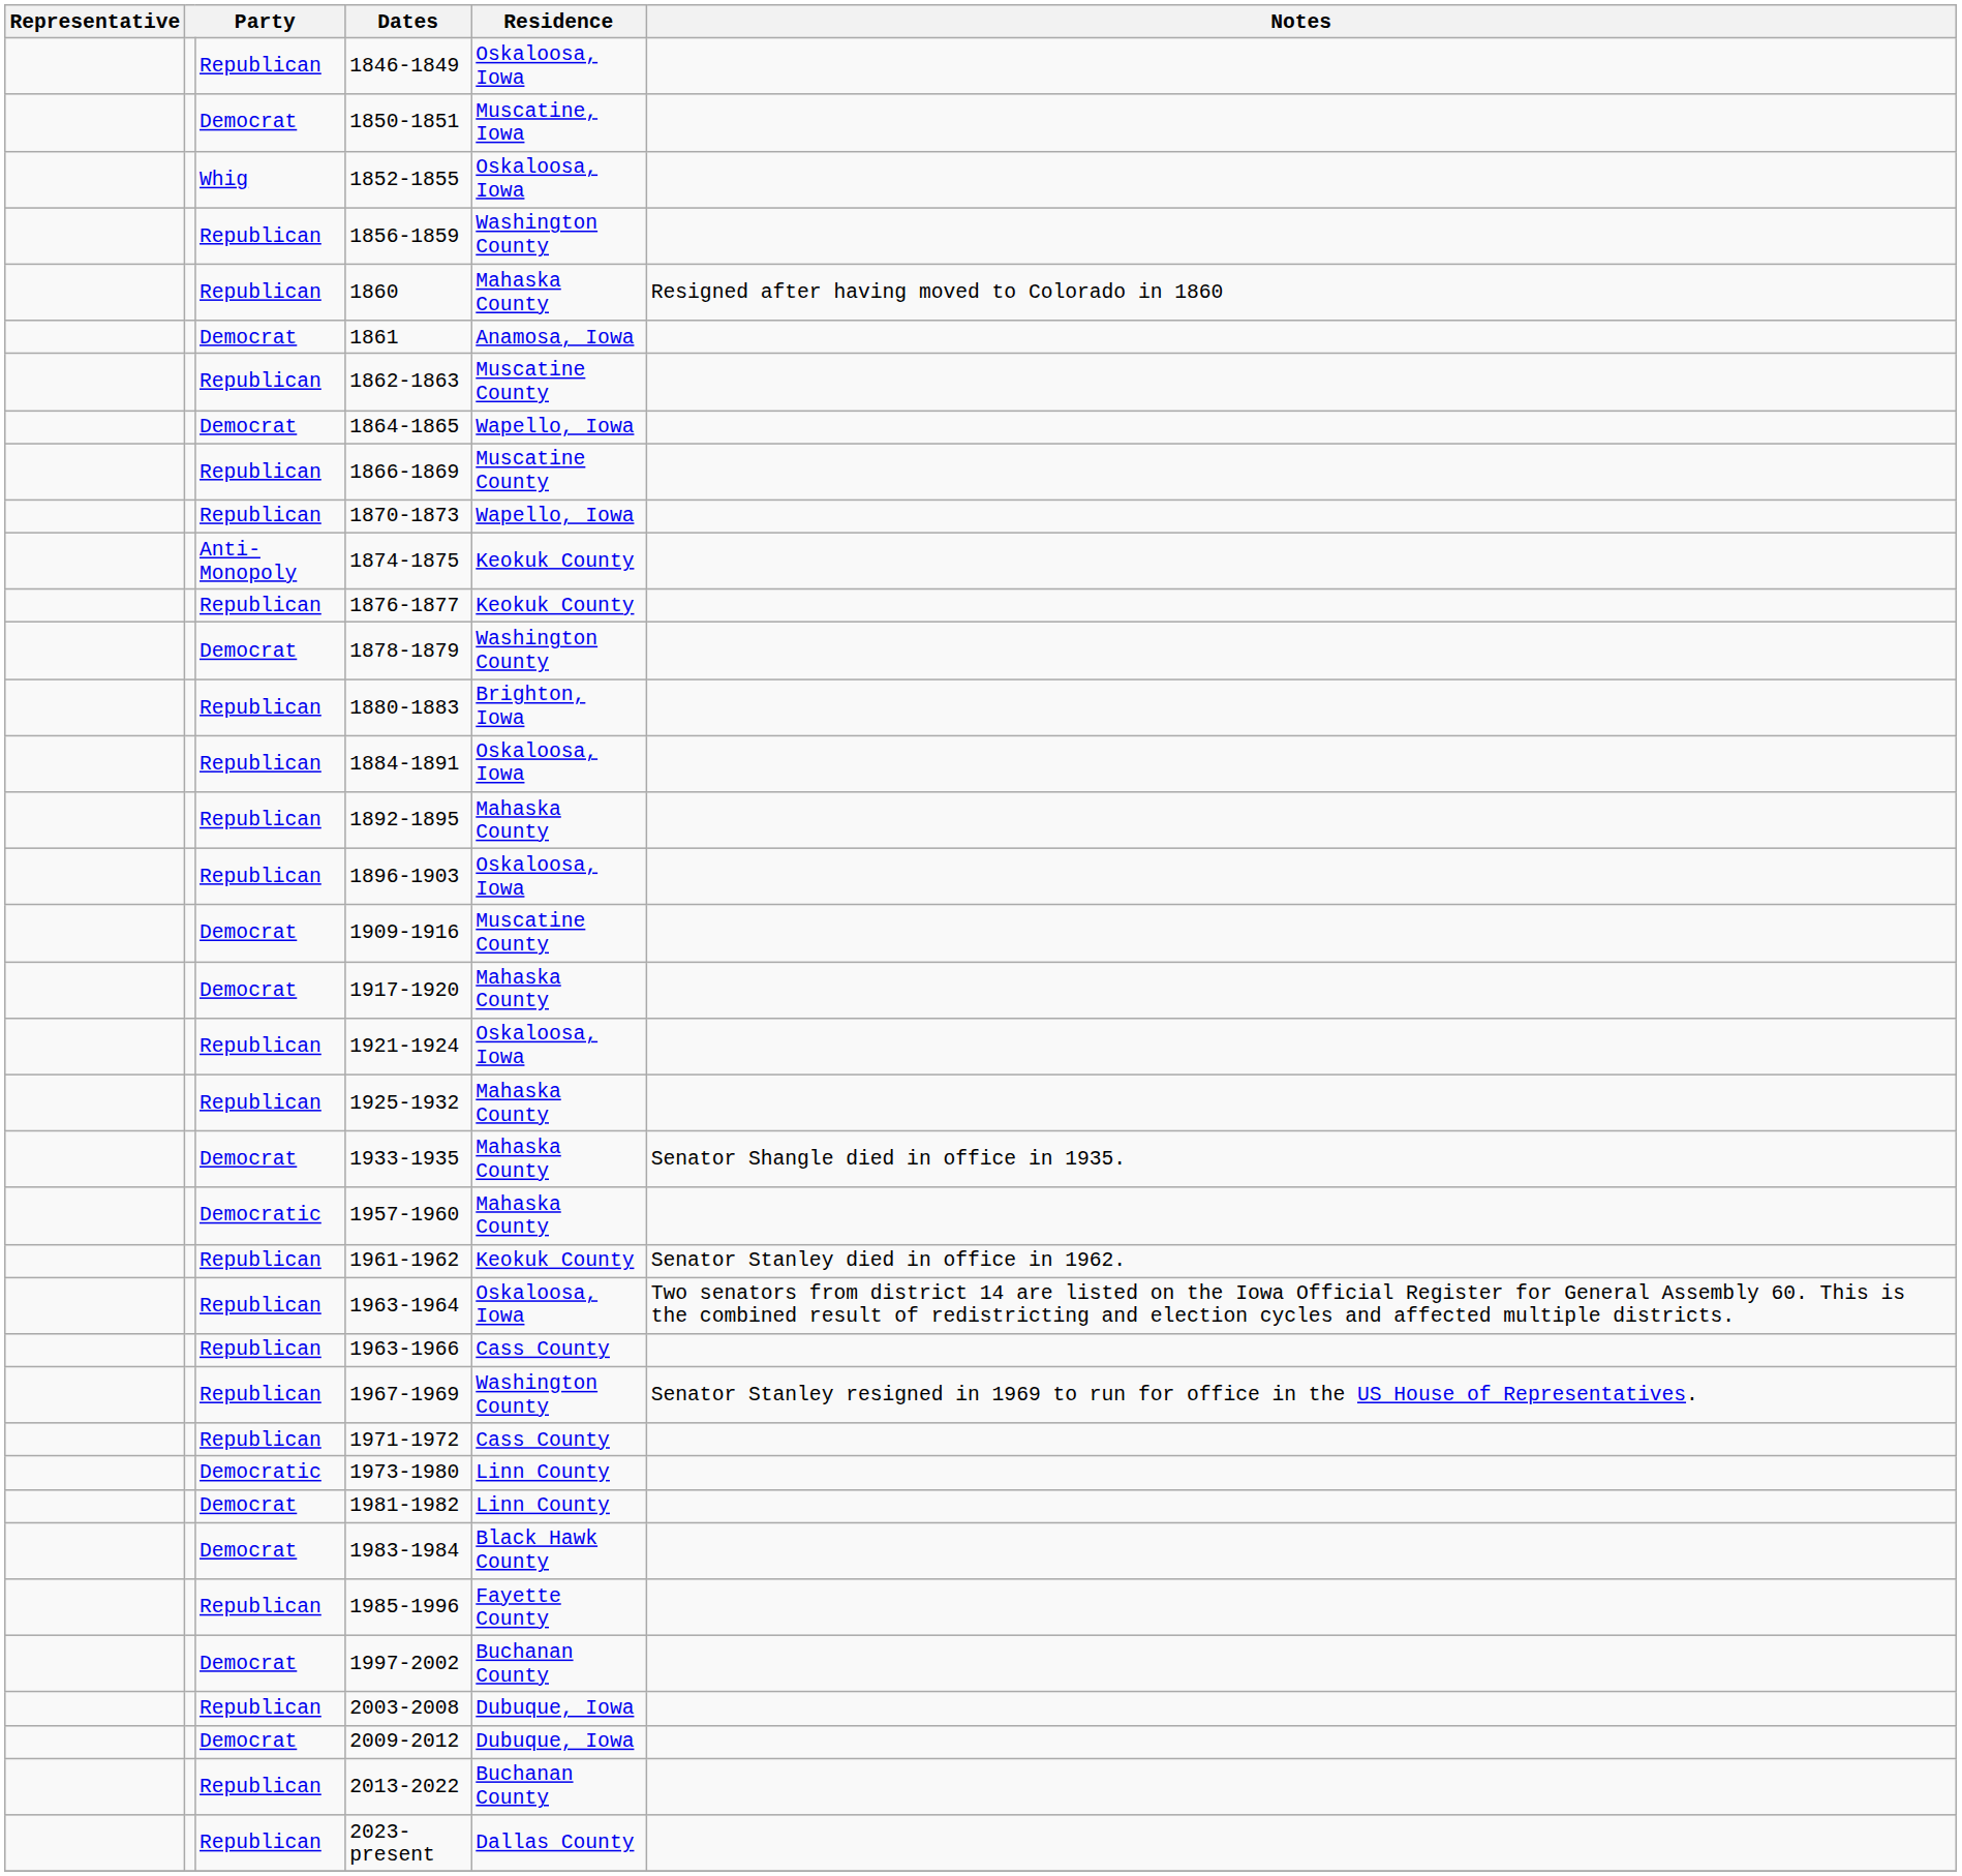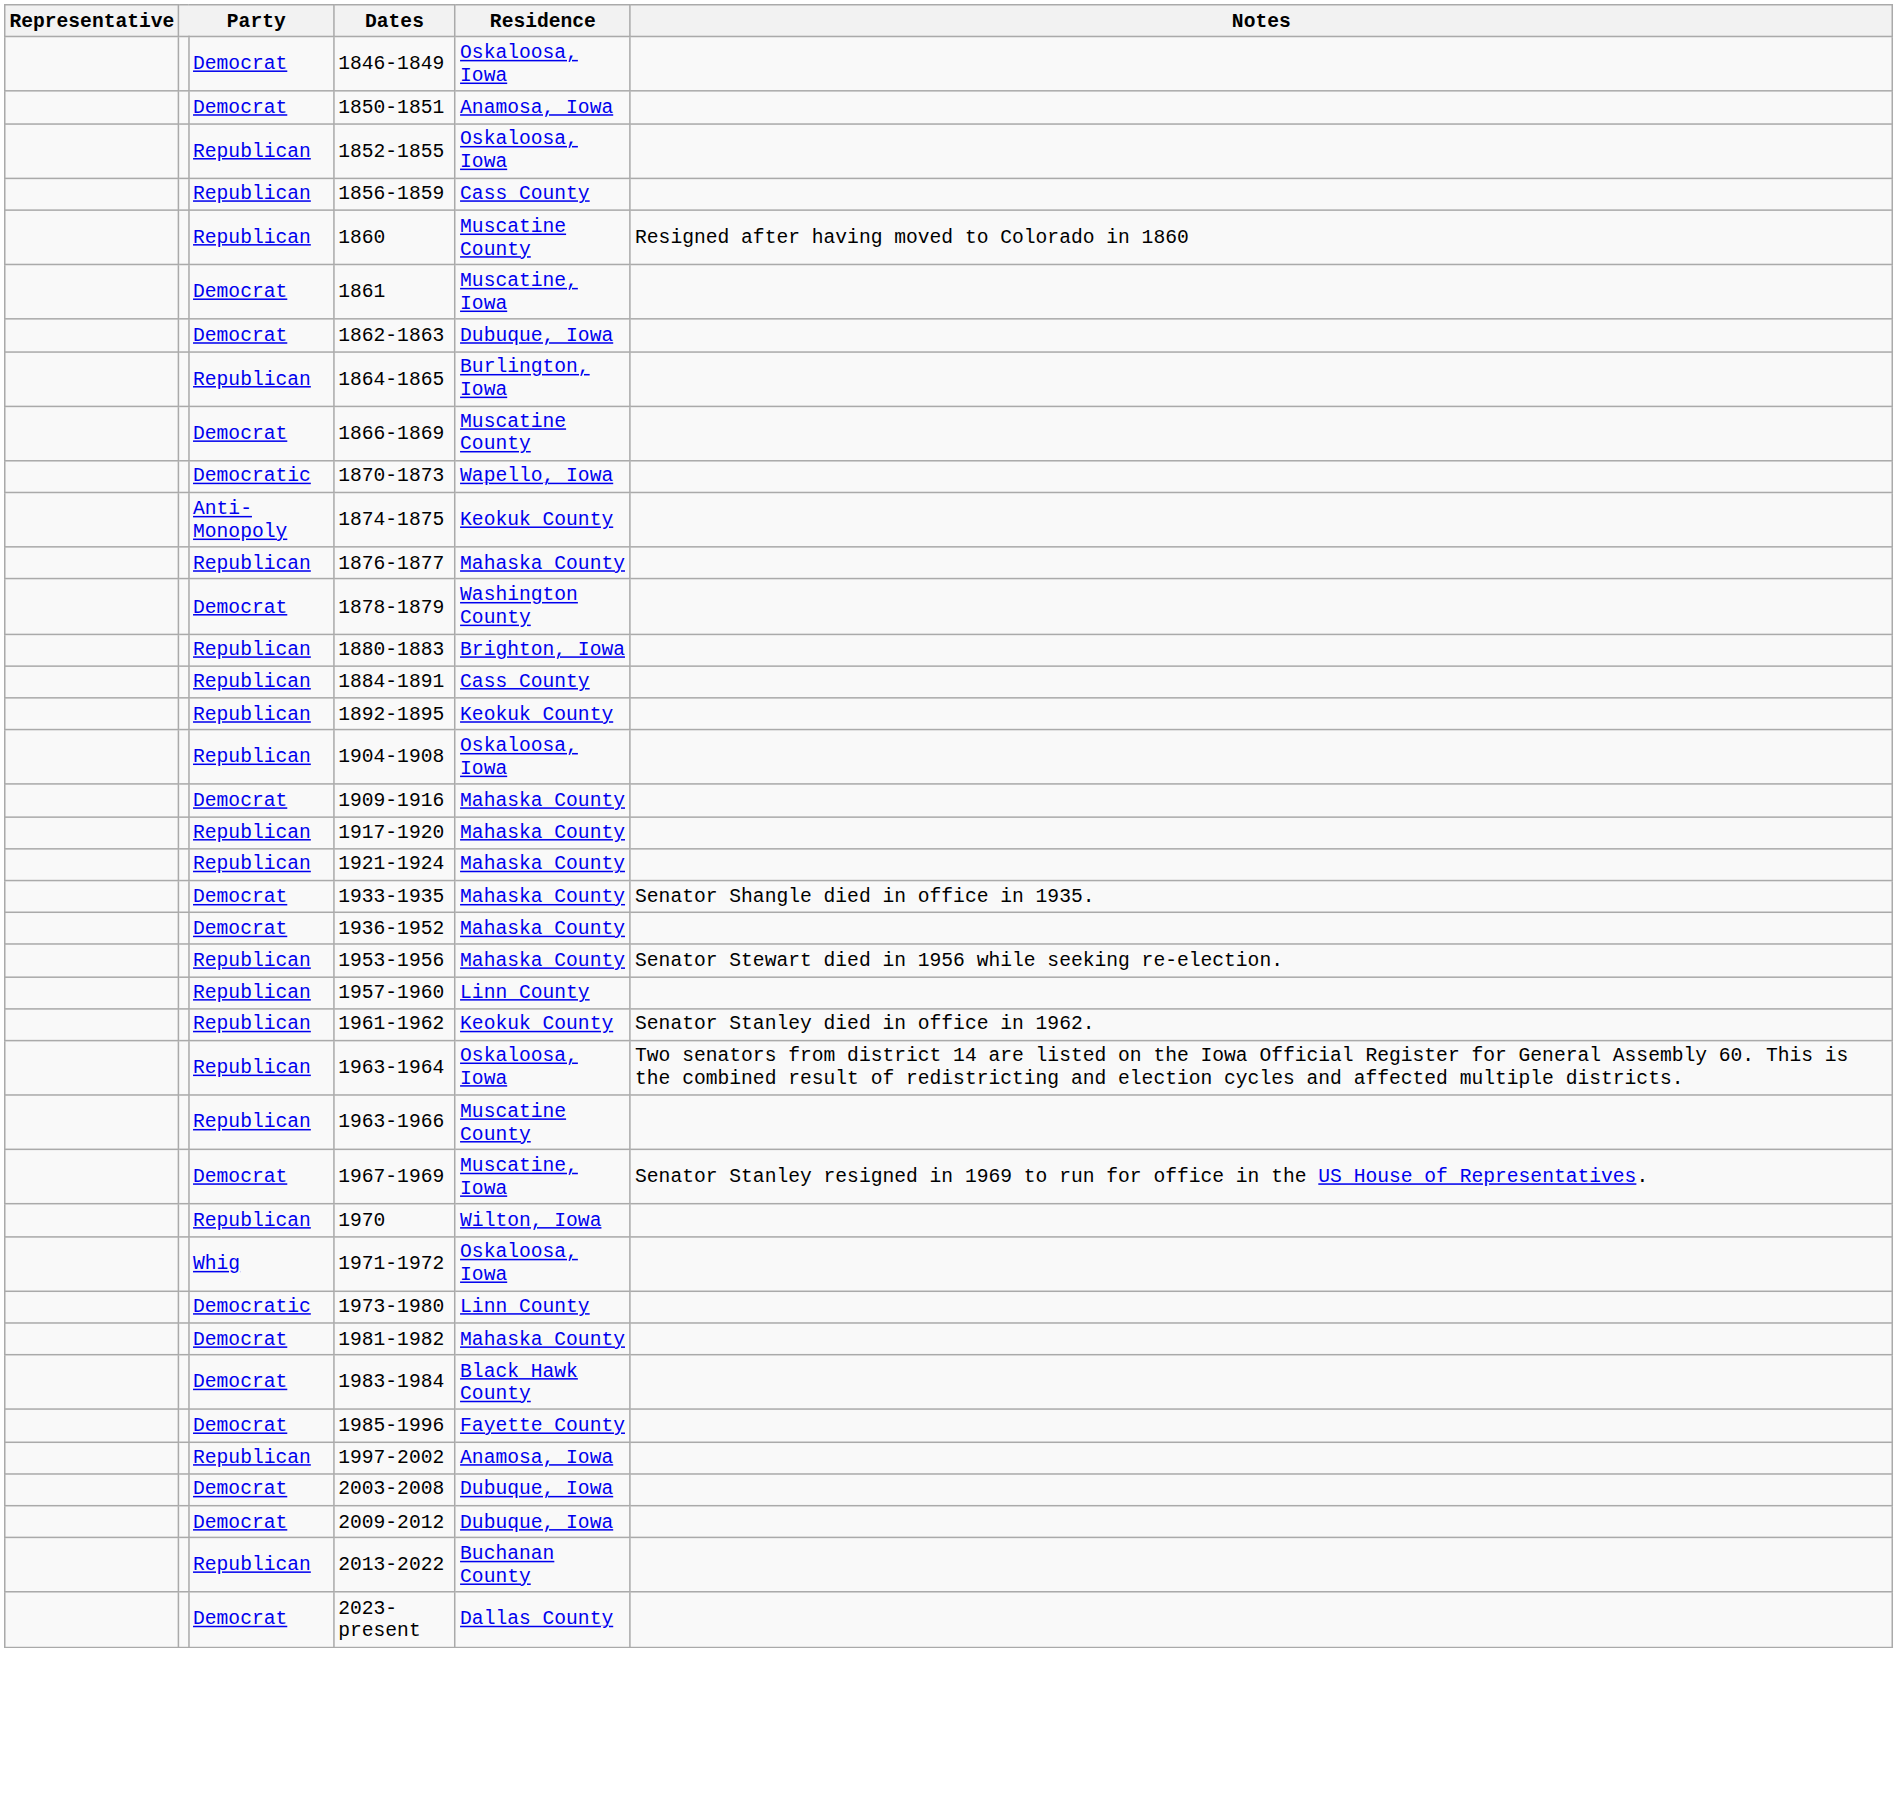1846-1849 | column 3: Republican -> Democrat
1850-1851 | Residence: Muscatine, Iowa -> Anamosa, Iowa
1852-1855 | column 3: Whig -> Republican
1856-1859 | Residence: Washington County -> Cass County
1860 | Residence: Mahaska County -> Muscatine County
1861 | Residence: Anamosa, Iowa -> Muscatine, Iowa
1862-1863 | column 3: Republican -> Democrat
1862-1863 | Residence: Muscatine County -> Dubuque, Iowa
1864-1865 | column 3: Democrat -> Republican
1864-1865 | Residence: Wapello, Iowa -> Burlington, Iowa
1866-1869 | column 3: Republican -> Democrat
1870-1873 | column 3: Republican -> Democratic
1876-1877 | Residence: Keokuk County -> Mahaska County
1884-1891 | Residence: Oskaloosa, Iowa -> Cass County
1892-1895 | Residence: Mahaska County -> Keokuk County
- row: Republican | 1896-1903 | Oskaloosa, Iowa
+ row: Republican | 1904-1908 | Oskaloosa, Iowa
1909-1916 | Residence: Muscatine County -> Mahaska County
1917-1920 | column 3: Democrat -> Republican
1921-1924 | Residence: Oskaloosa, Iowa -> Mahaska County
- row: Republican | 1925-1932 | Mahaska County
+ row: Democrat | 1936-1952 | Mahaska County
+ row: Republican | 1953-1956 | Mahaska County | Senator Stewart died in 1956 while seeking re-election.
1957-1960 | column 3: Democratic -> Republican
1957-1960 | Residence: Mahaska County -> Linn County
1963-1966 | Residence: Cass County -> Muscatine County
1967-1969 | column 3: Republican -> Democrat
1967-1969 | Residence: Washington County -> Muscatine, Iowa
+ row: Republican | 1970 | Wilton, Iowa
1971-1972 | column 3: Republican -> Whig
1971-1972 | Residence: Cass County -> Oskaloosa, Iowa
1981-1982 | Residence: Linn County -> Mahaska County
1985-1996 | column 3: Republican -> Democrat
1997-2002 | column 3: Democrat -> Republican
1997-2002 | Residence: Buchanan County -> Anamosa, Iowa
2003-2008 | column 3: Republican -> Democrat
2023-present | column 3: Republican -> Democrat
